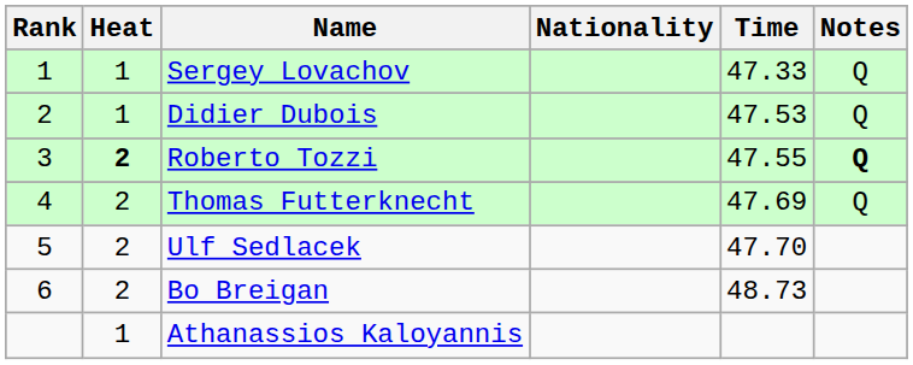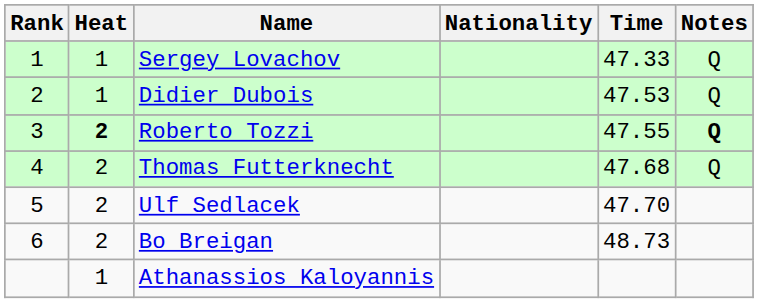Thomas Futterknecht | Time: 47.69 -> 47.68
